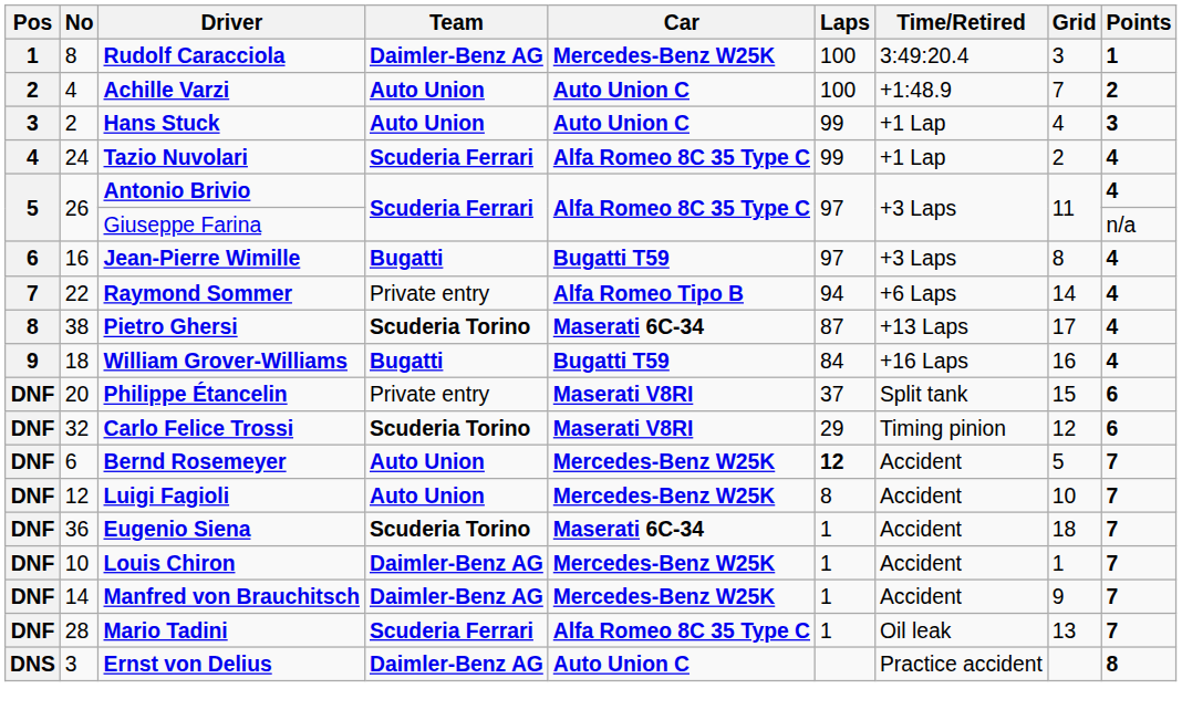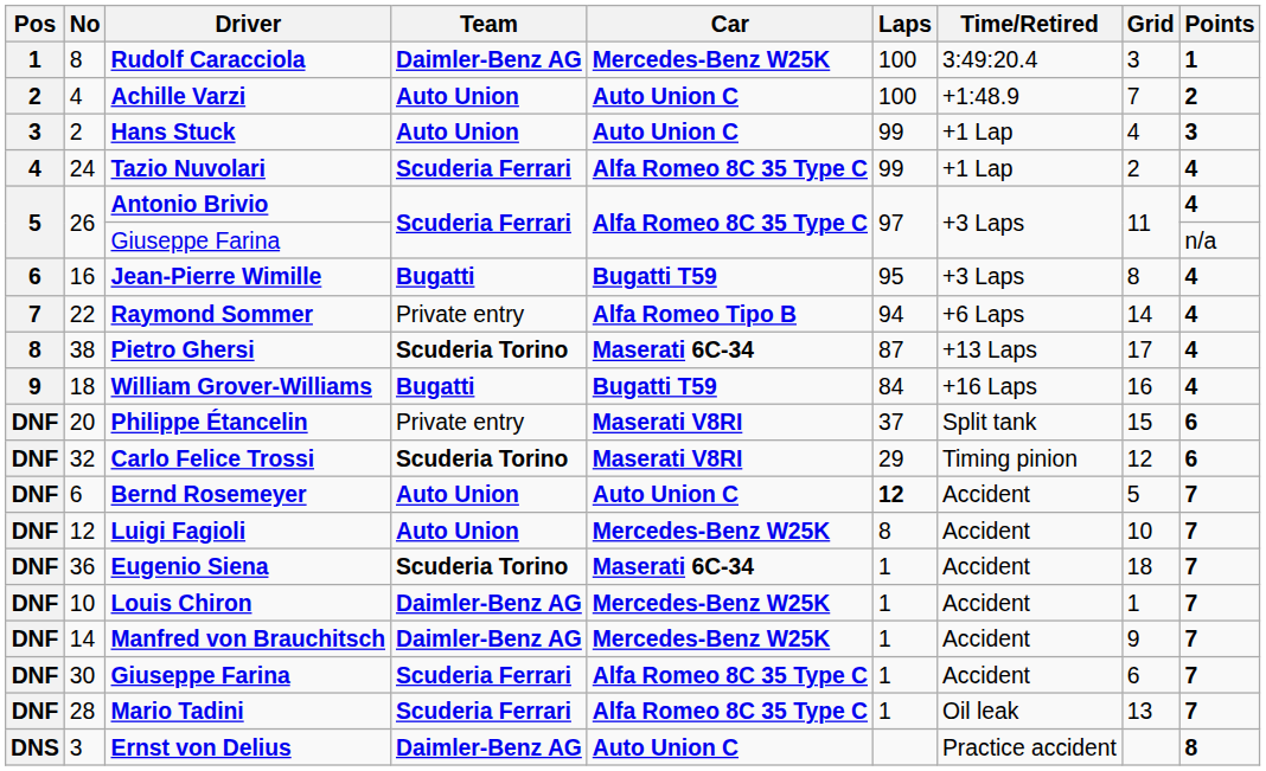Jean-Pierre Wimille | Laps: 97 -> 95
Bernd Rosemeyer | Car: Mercedes-Benz W25K -> Auto Union C
+ row: DNF | 30 | Giuseppe Farina | Scuderia Ferrari | Alfa Romeo 8C 35 Type C | 1 | Accident | 6 | 7
